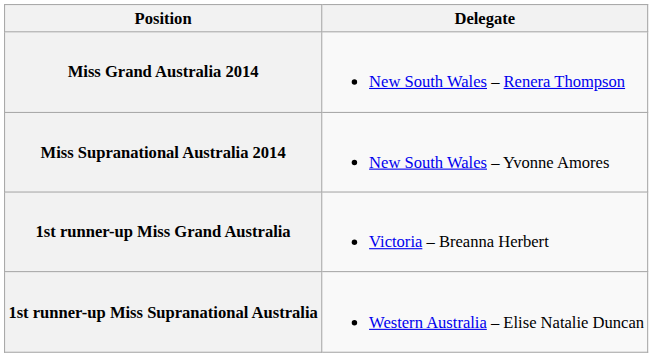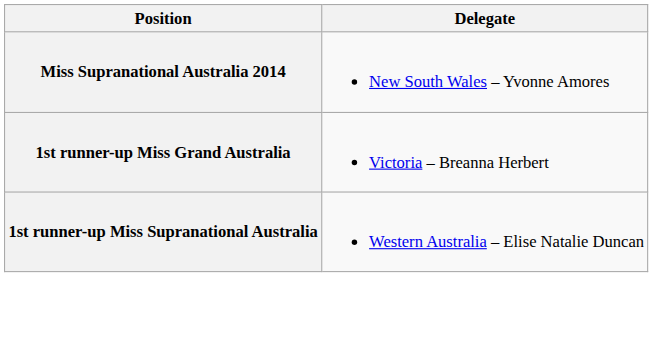- row: Miss Grand Australia 2014 | New South Wales – Renera Thompson
